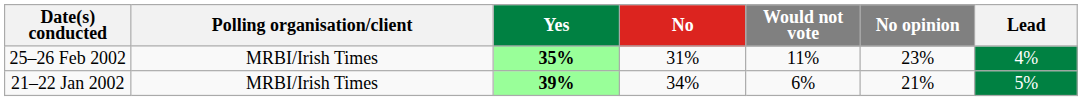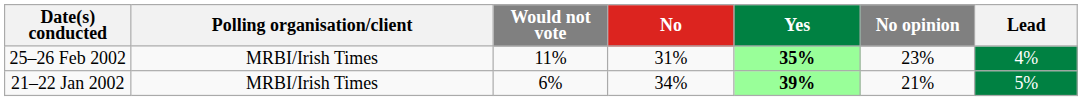columns swapped: Yes <-> Would not vote
